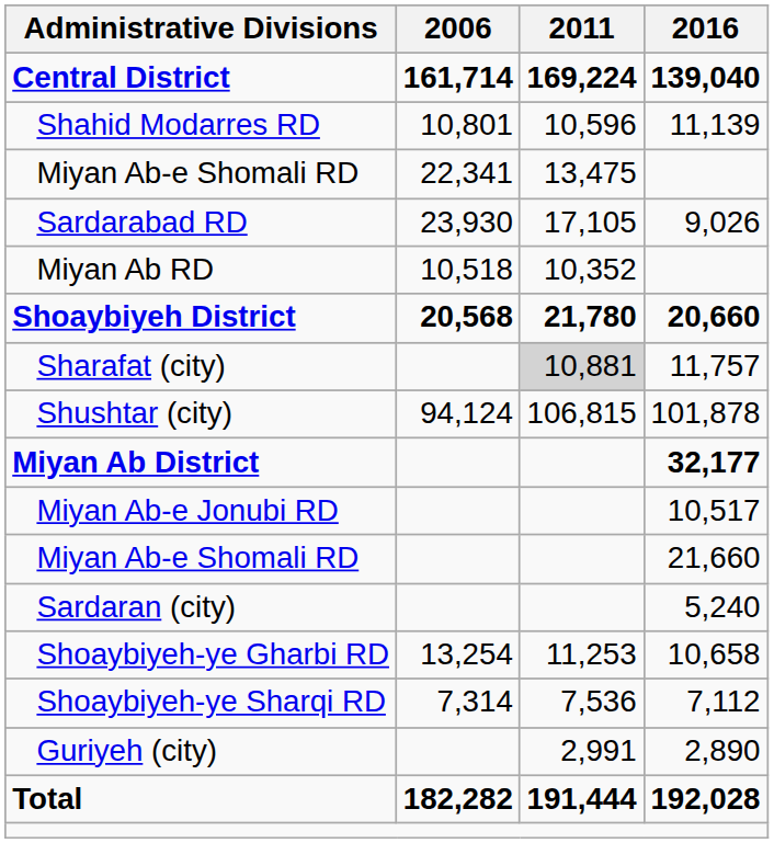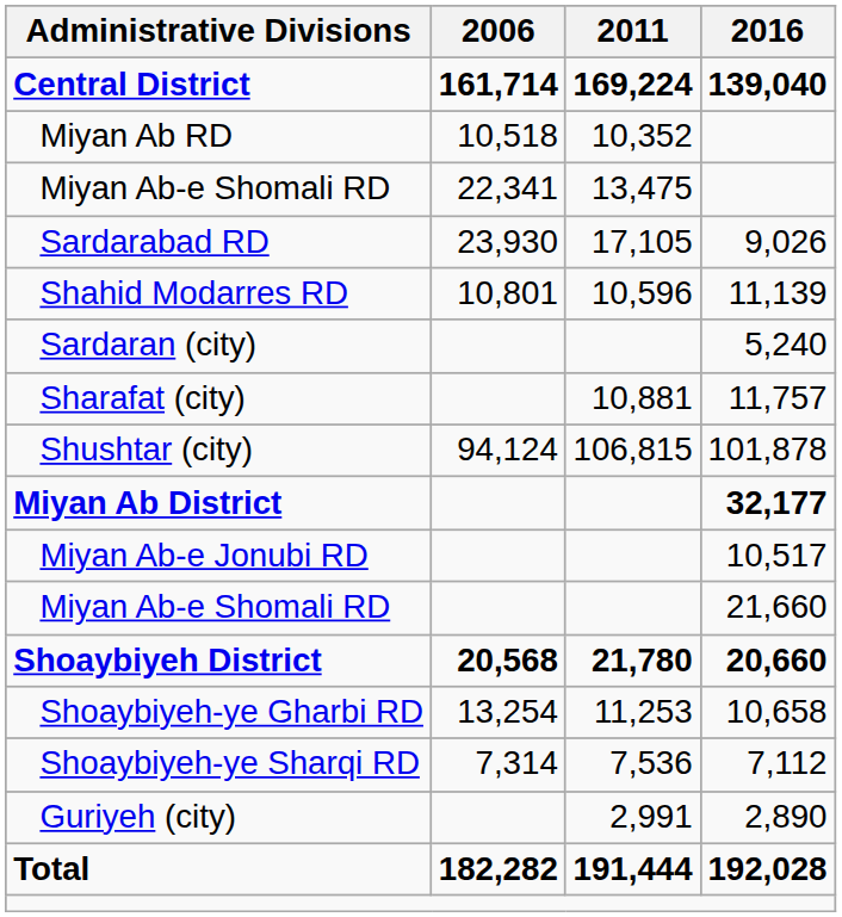rows swapped: Miyan Ab RD <-> Shahid Modarres RD
rows swapped: Sardaran (city) <-> Shoaybiyeh District
Sharafat (city) | 2011: lightgrey background -> no background
